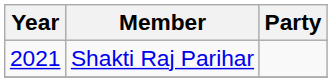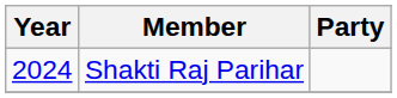Shakti Raj Parihar | Year: 2021 -> 2024
